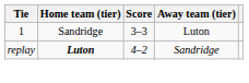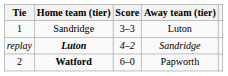+ row: 2 | Watford | 6–0 | Papworth
